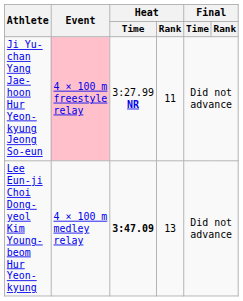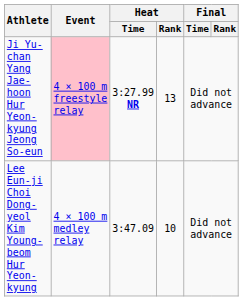Ji Yu-chan Yang Jae-hoon Hur Yeon-kyung Jeong So-eun | Heat / Rank: 11 -> 13
Lee Eun-ji Choi Dong-yeol Kim Young-beom Hur Yeon-kyung | Heat / Time: bold -> normal
Lee Eun-ji Choi Dong-yeol Kim Young-beom Hur Yeon-kyung | Heat / Rank: 13 -> 10
